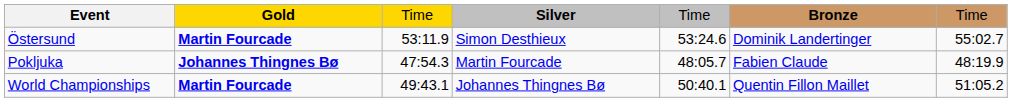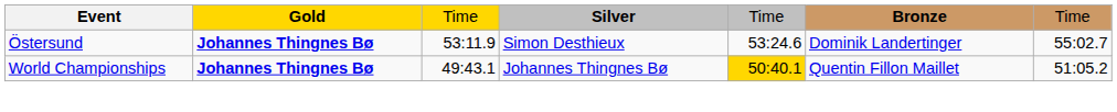Östersund | Gold: Martin Fourcade -> Johannes Thingnes Bø
- row: Pokljuka | Johannes Thingnes Bø | 47:54.3 | Martin Fourcade | 48:05.7 | Fabien Claude | 48:19.9
World Championships | Gold: Martin Fourcade -> Johannes Thingnes Bø
World Championships | column 5: no background -> gold background
